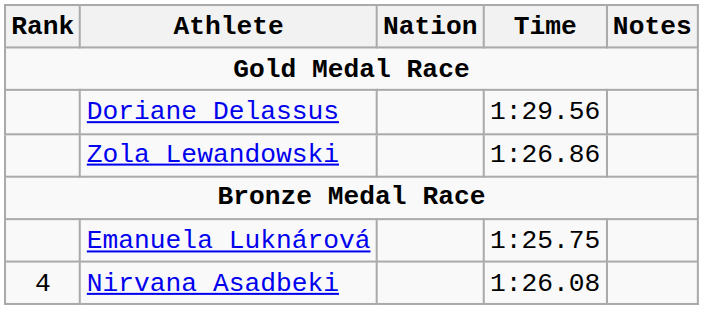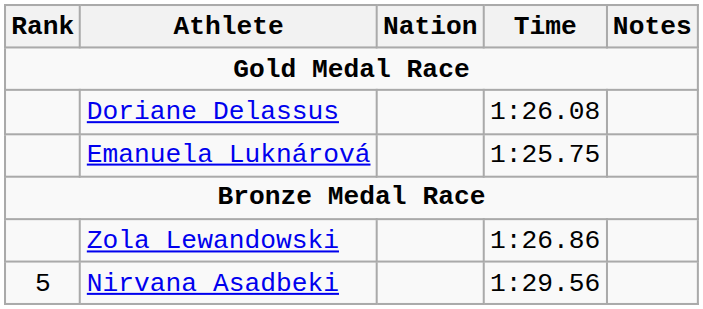Doriane Delassus | Time: 1:29.56 -> 1:26.08
rows swapped: Zola Lewandowski <-> Emanuela Luknárová
Nirvana Asadbeki | Rank: 4 -> 5
Nirvana Asadbeki | Time: 1:26.08 -> 1:29.56
